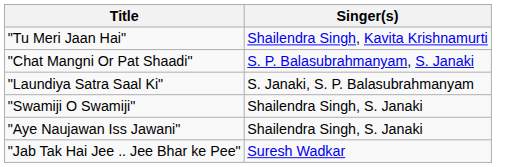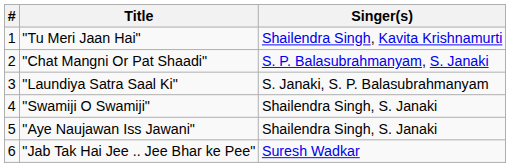+ column: # | 1 | 2 | 3 | 4 | 5 | 6
